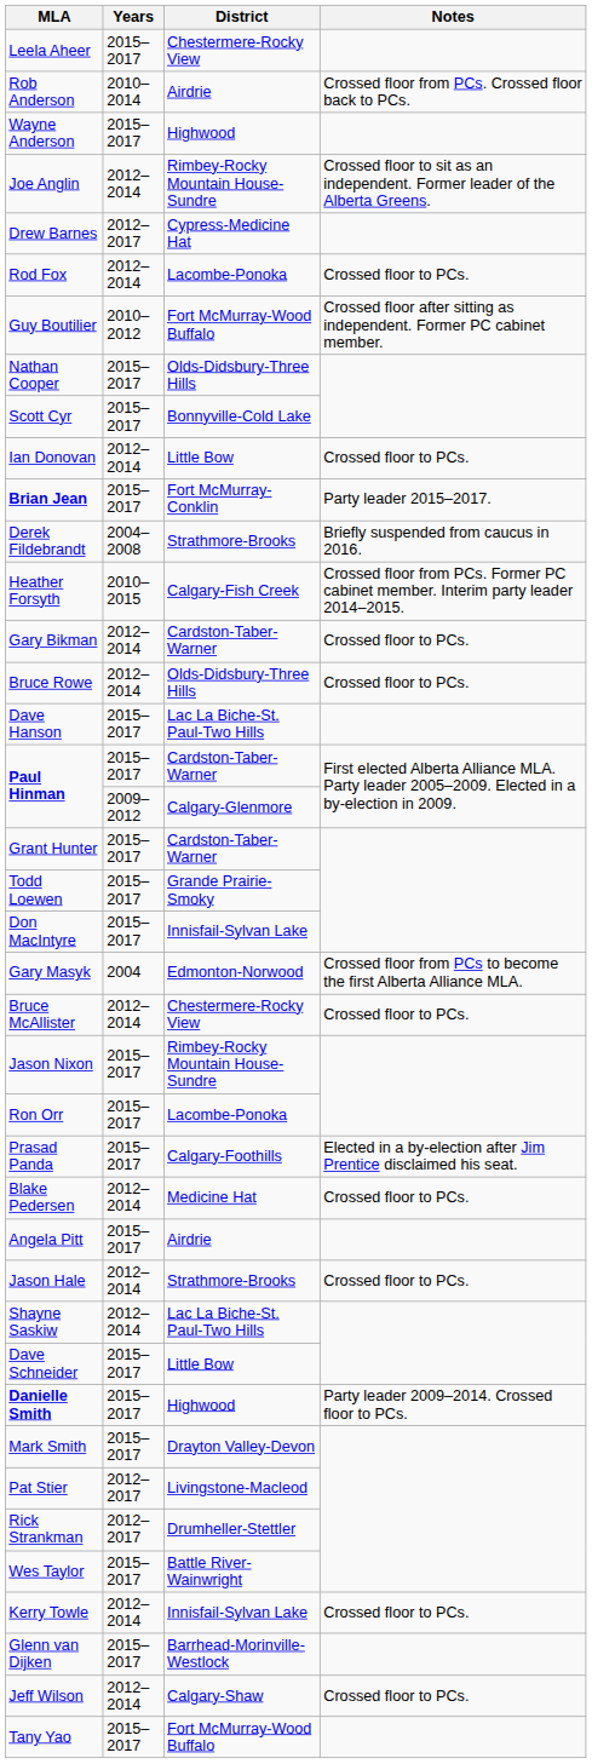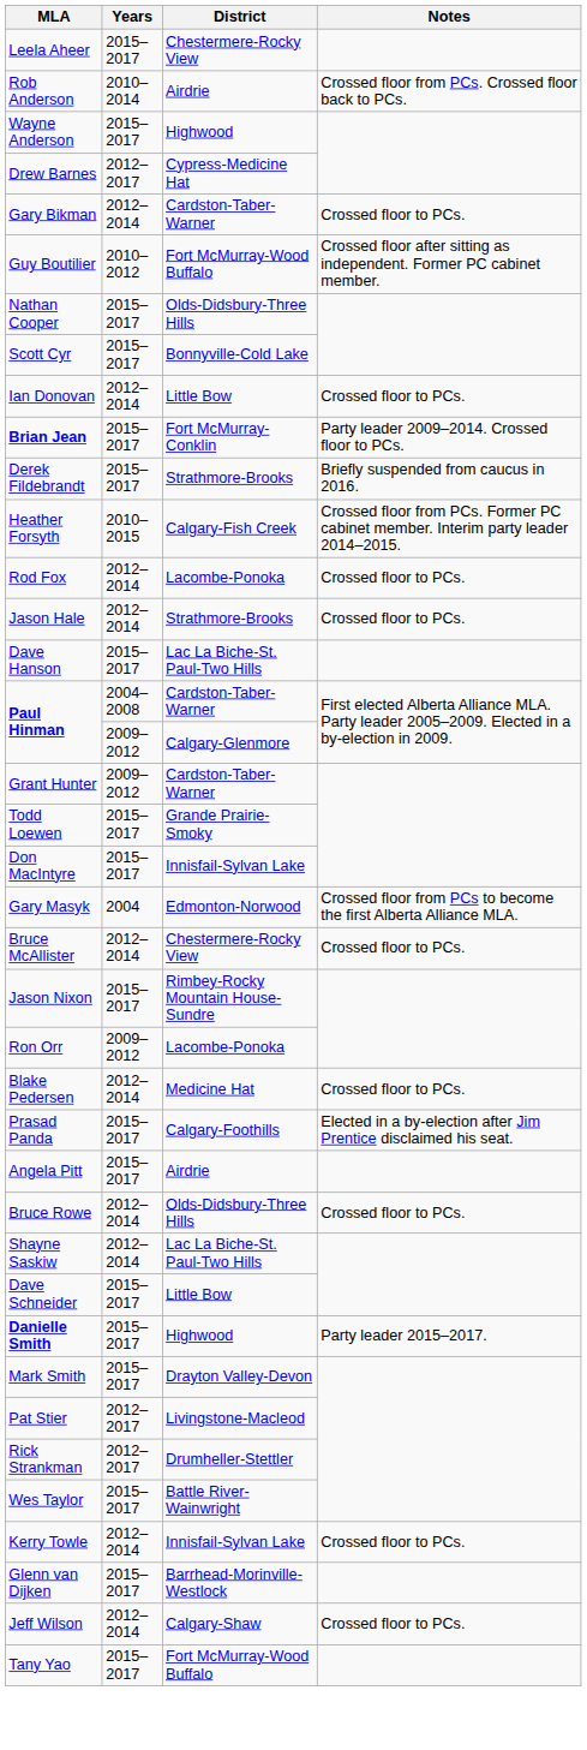- row: Joe Anglin | 2012–2014 | Rimbey-Rocky Mountain House-Sundre | Crossed floor to sit as an independent. Former leader of the Alberta Greens.
rows swapped: Gary Bikman <-> Rod Fox
Brian Jean | Notes: Party leader 2015–2017. -> Party leader 2009–2014. Crossed floor to PCs.
Derek Fildebrandt | Years: 2004–2008 -> 2015–2017
rows swapped: Jason Hale <-> Bruce Rowe
Paul Hinman / Cardston-Taber-Warner | Years: 2015–2017 -> 2004–2008
Grant Hunter | Years: 2015–2017 -> 2009–2012
Ron Orr | Years: 2015–2017 -> 2009–2012
rows swapped: Prasad Panda <-> Blake Pedersen
Danielle Smith | Notes: Party leader 2009–2014. Crossed floor to PCs. -> Party leader 2015–2017.
